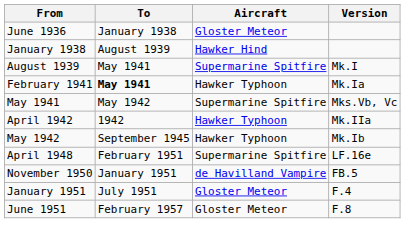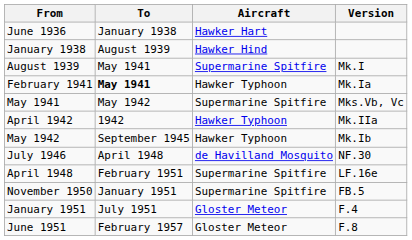June 1936 | Aircraft: Gloster Meteor -> Hawker Hart
+ row: July 1946 | April 1948 | de Havilland Mosquito | NF.30
November 1950 | Aircraft: de Havilland Vampire -> Supermarine Spitfire
